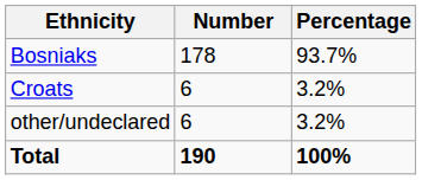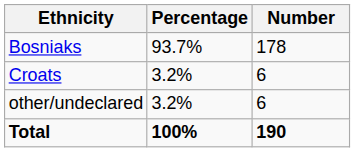columns swapped: Number <-> Percentage
